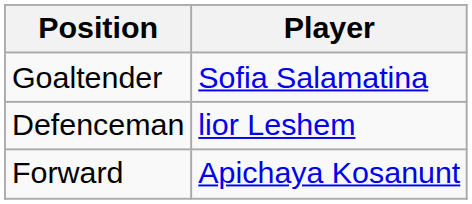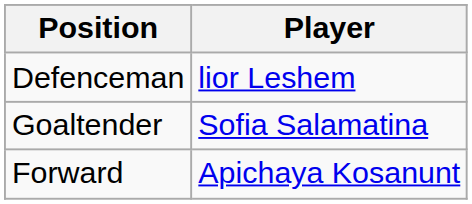rows swapped: Goaltender <-> Defenceman
